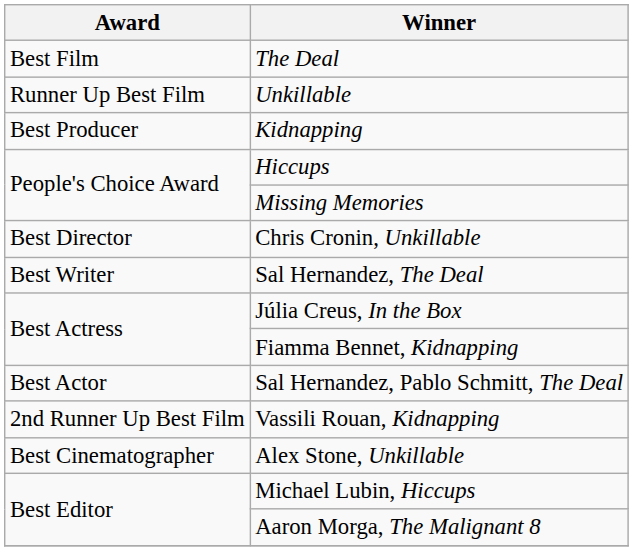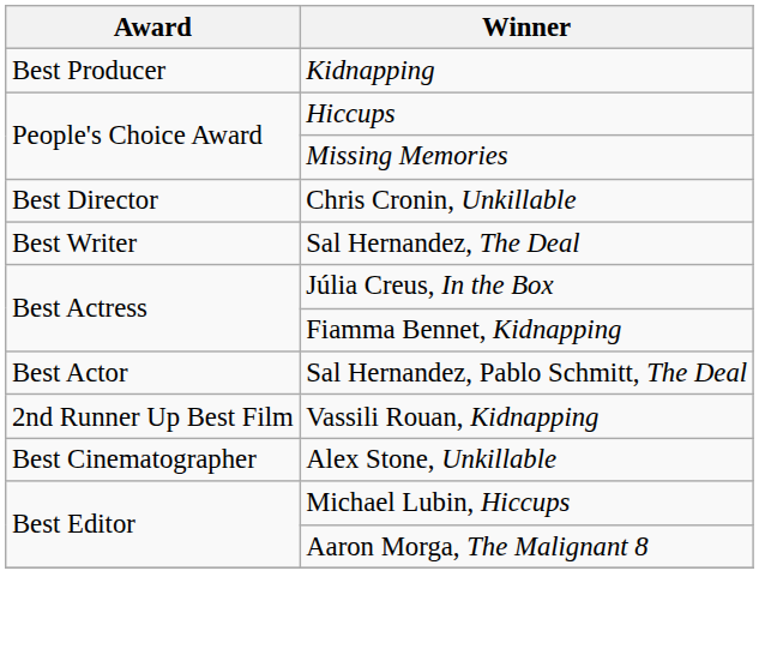- row: Best Film | The Deal
- row: Runner Up Best Film | Unkillable
